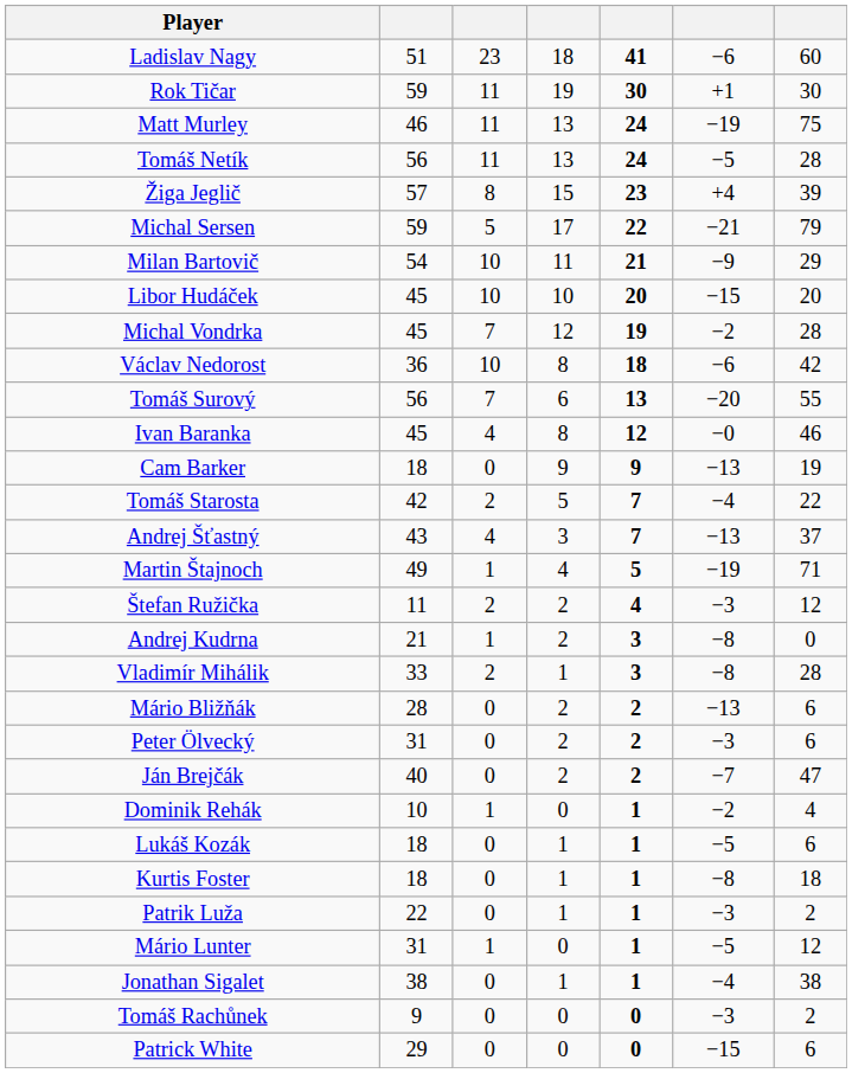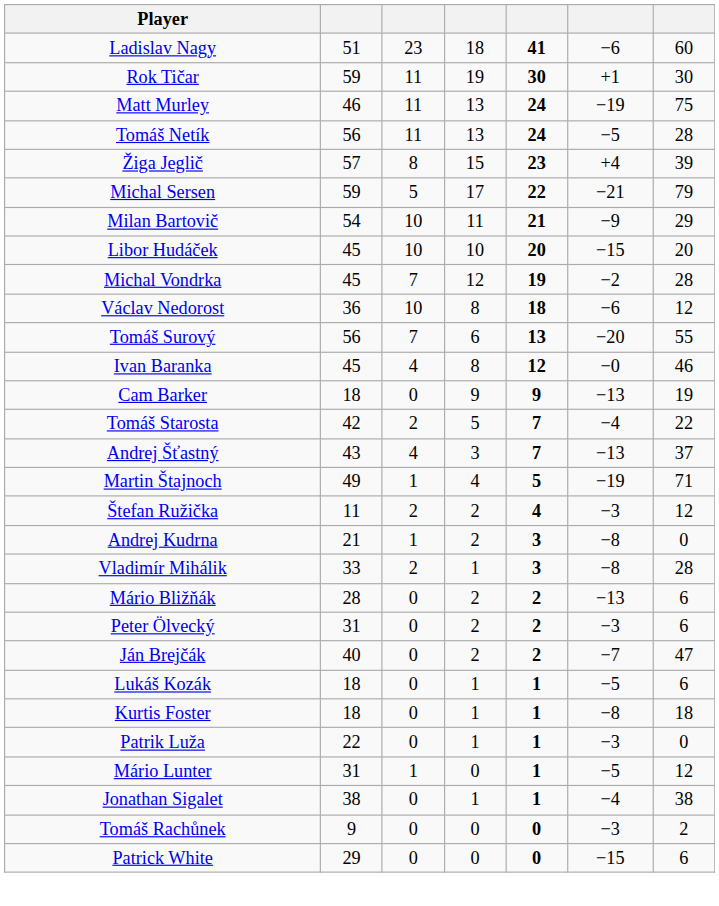Václav Nedorost | column 7: 42 -> 12
- row: Dominik Rehák | 10 | 1 | 0 | 1 | −2 | 4
Patrik Luža | column 7: 2 -> 0
